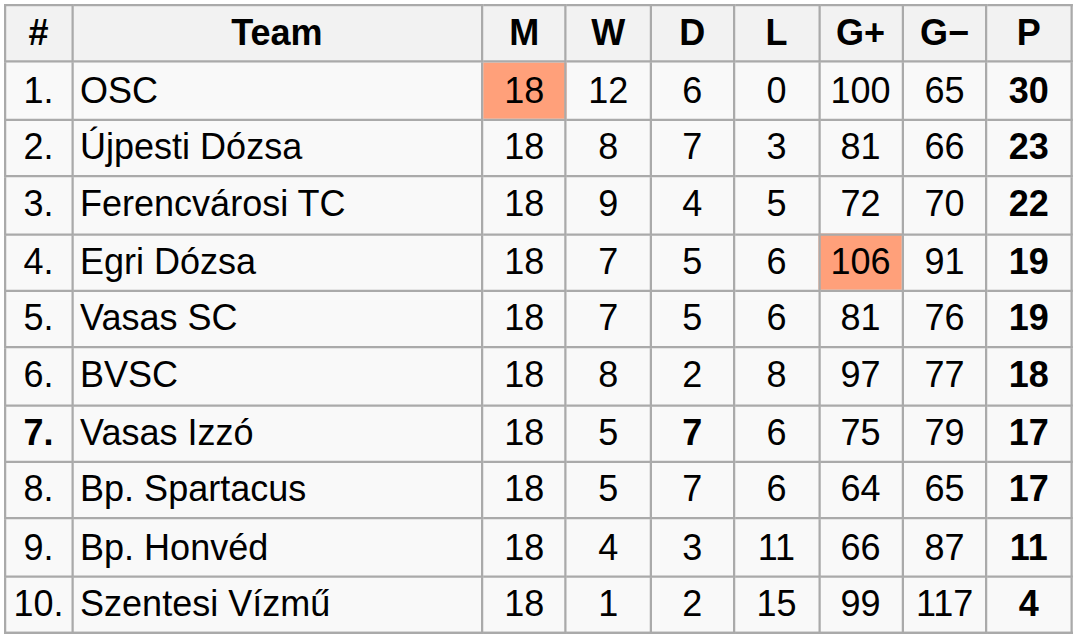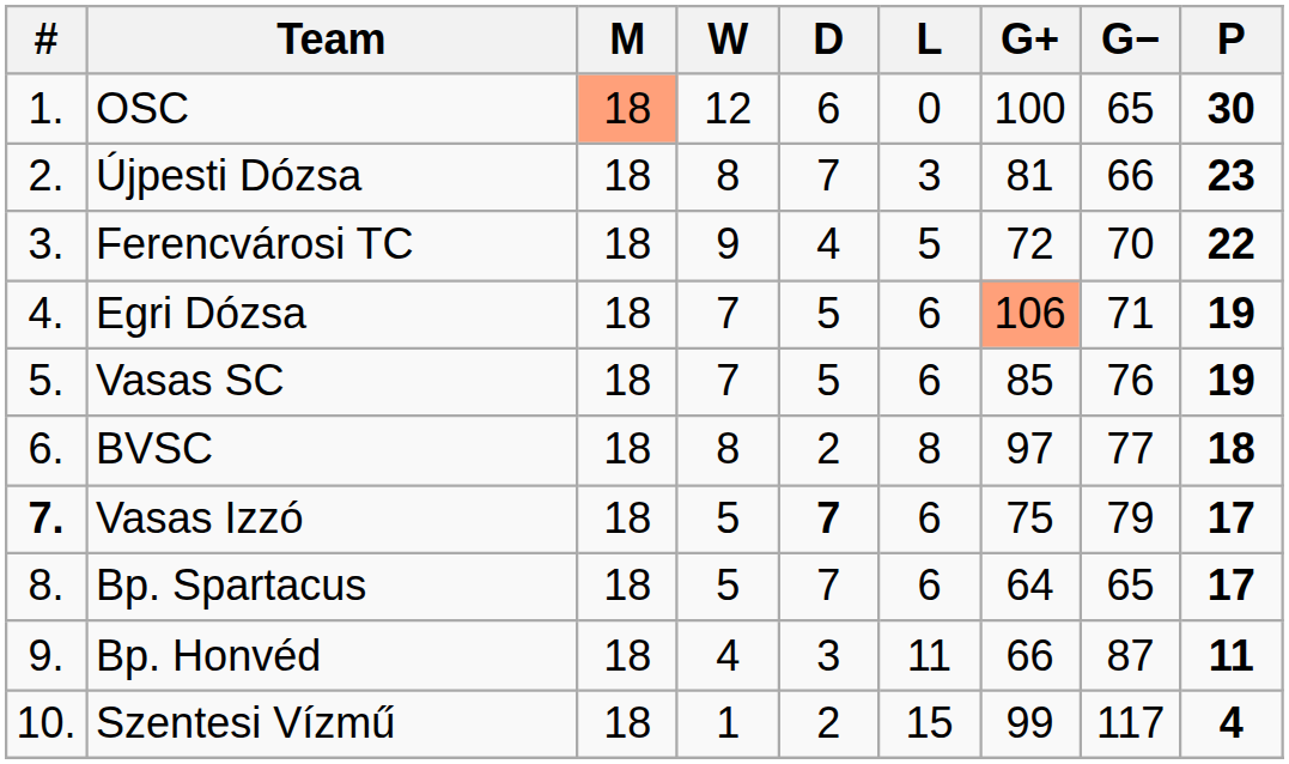Egri Dózsa | G−: 91 -> 71
Vasas SC | G+: 81 -> 85
